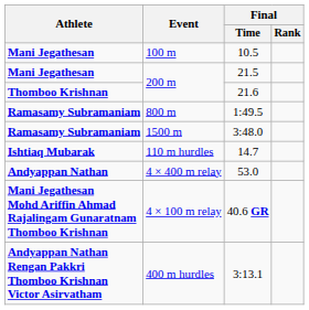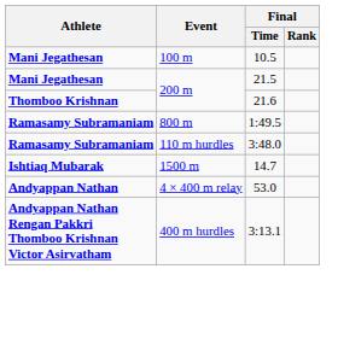3:48.0 | Event: 1500 m -> 110 m hurdles
14.7 | Event: 110 m hurdles -> 1500 m
- row: Mani Jegathesan Mohd Ariffin Ahmad Rajalingam Gunaratnam Thomboo Krishnan | 4 × 100 m relay | 40.6 GR
